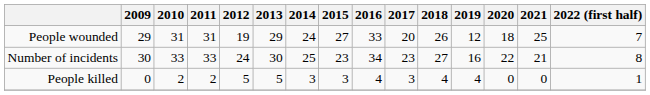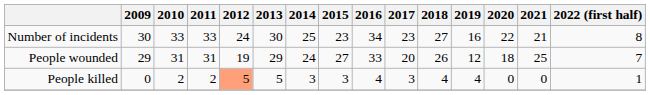rows swapped: Number of incidents <-> People wounded
People killed | 2012: no background -> lightsalmon background
